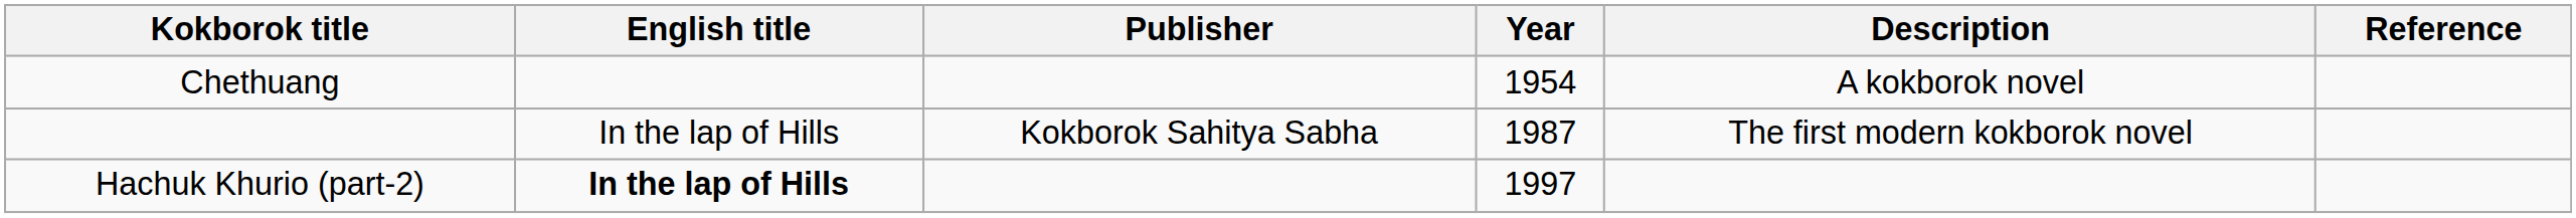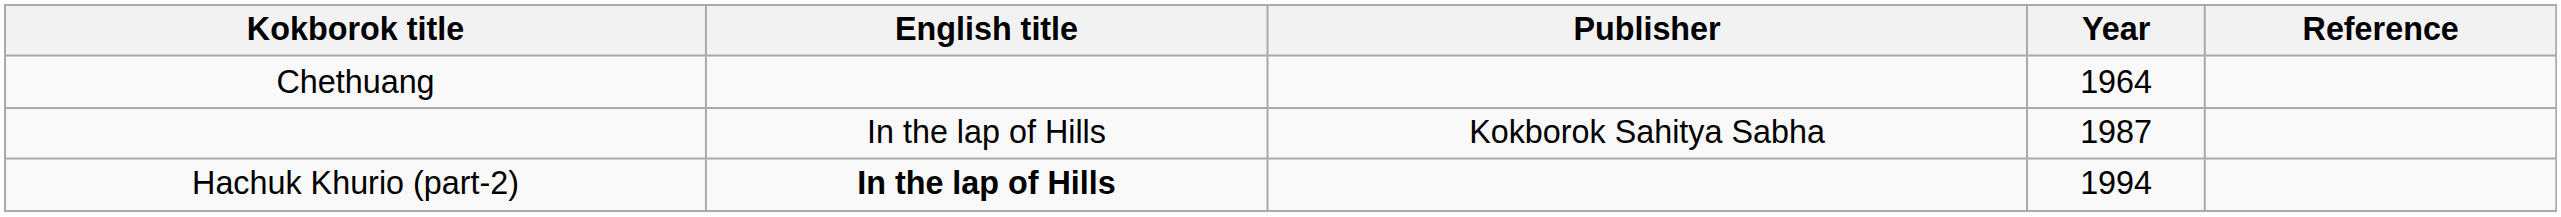- column: Description | A kokborok novel | The first modern kokborok novel
Chethuang | Year: 1954 -> 1964
Hachuk Khurio (part-2) | Year: 1997 -> 1994
